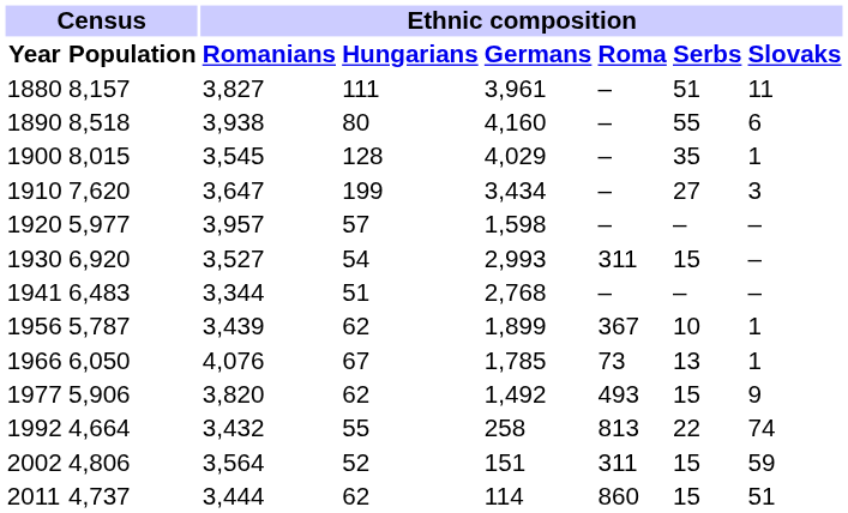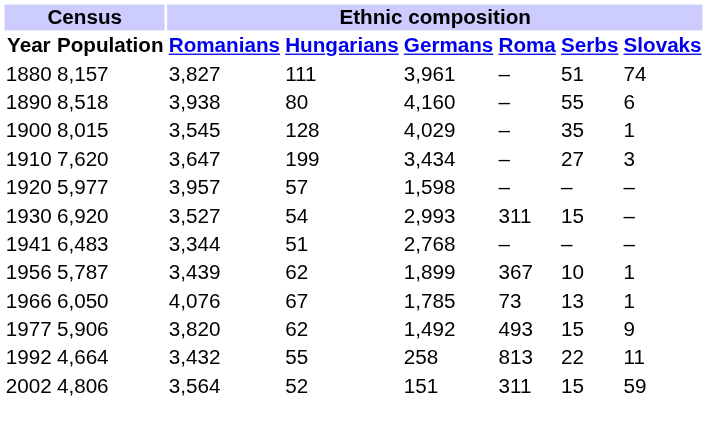1880 | Ethnic composition / Slovaks: 11 -> 74
1992 | Ethnic composition / Slovaks: 74 -> 11
- row: 2011 | 4,737 | 3,444 | 62 | 114 | 860 | 15 | 51
